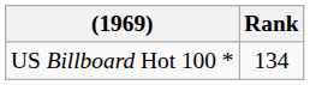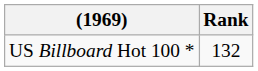US Billboard Hot 100 * | Rank: 134 -> 132
